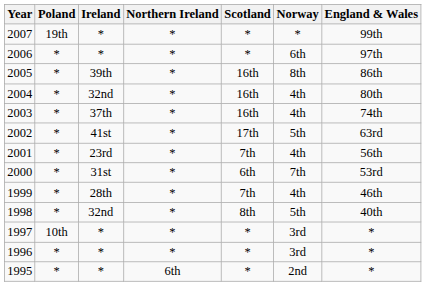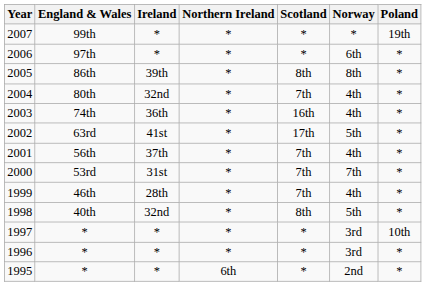columns swapped: England & Wales <-> Poland
2005 | Scotland: 16th -> 8th
2004 | Scotland: 16th -> 7th
2003 | Ireland: 37th -> 36th
2001 | Ireland: 23rd -> 37th
2000 | Scotland: 6th -> 7th
